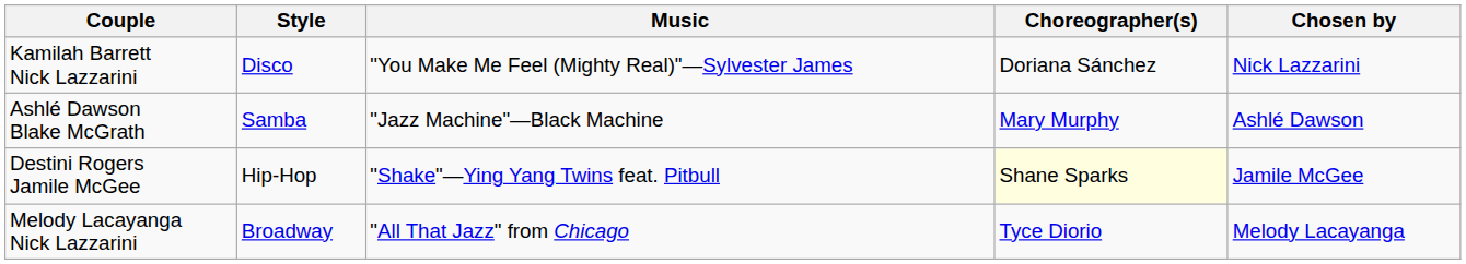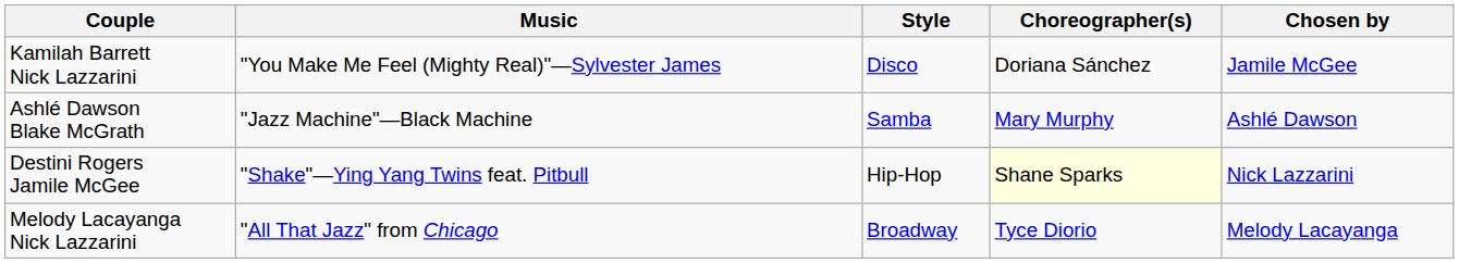columns swapped: Style <-> Music
Kamilah Barrett Nick Lazzarini | Chosen by: Nick Lazzarini -> Jamile McGee
Destini Rogers Jamile McGee | Chosen by: Jamile McGee -> Nick Lazzarini
